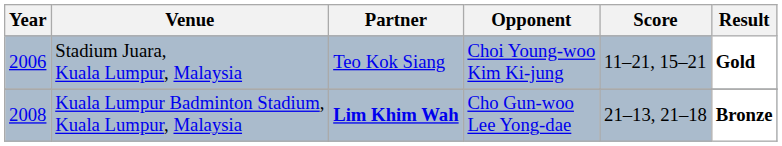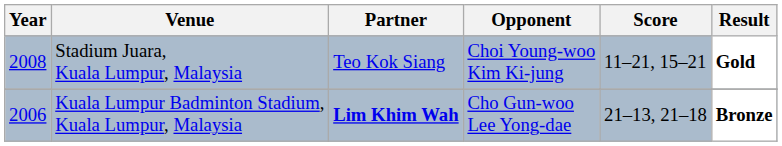Stadium Juara, Kuala Lumpur, Malaysia | Year: 2006 -> 2008
Kuala Lumpur Badminton Stadium, Kuala Lumpur, Malaysia | Year: 2008 -> 2006
